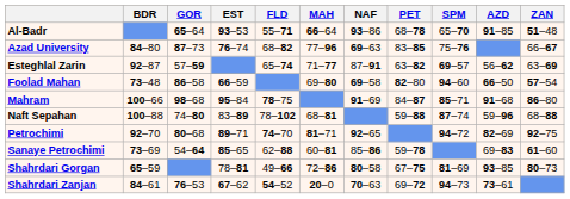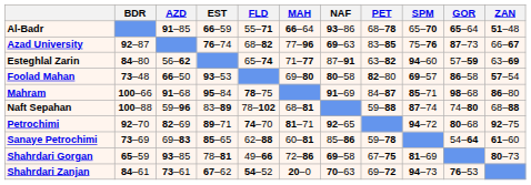columns swapped: AZD <-> GOR
Al-Badr | EST: 93–53 -> 66–59
Azad University | BDR: 84–80 -> 92–87
Esteghlal Zarin | BDR: 92–87 -> 84–80
Esteghlal Zarin | SPM: 69–57 -> 94–60
Foolad Mahan | EST: 66–59 -> 93–53
Foolad Mahan | NAF: 69–58 -> 80–58
Foolad Mahan | SPM: 94–60 -> 69–57
Shahrdari Gorgan | NAF: 80–58 -> 69–58
